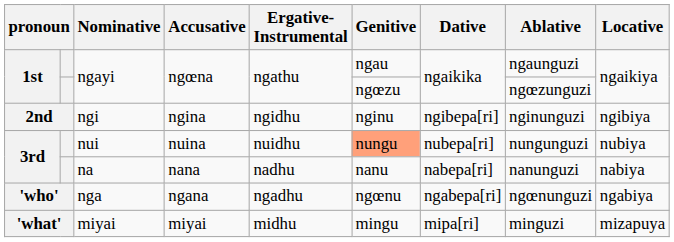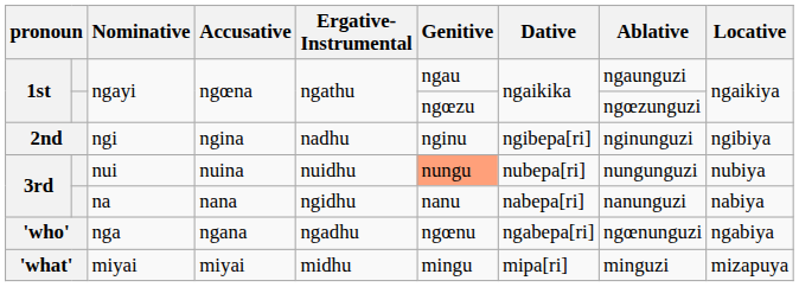ngi | Ergative- Instrumental: ngidhu -> nadhu
na | Ergative- Instrumental: nadhu -> ngidhu
